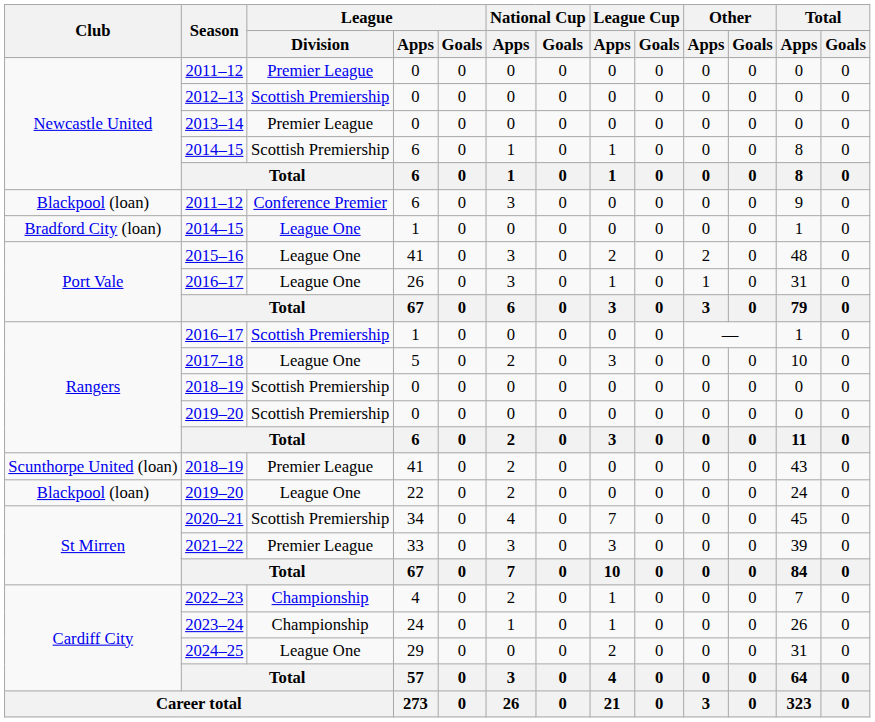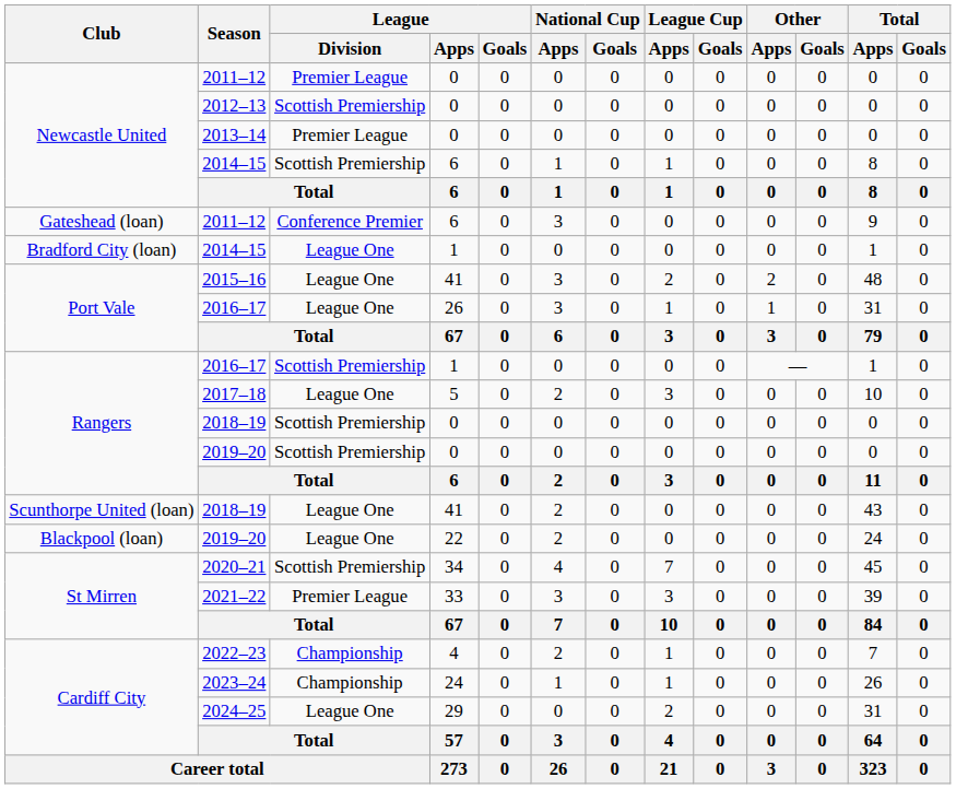2011–12 / 6 | Club: Blackpool (loan) -> Gateshead (loan)
2018–19 / 41 | League / Division: Premier League -> League One
